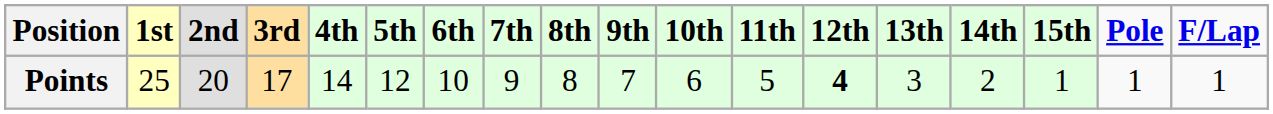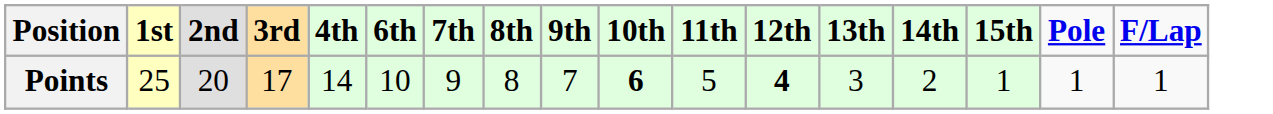- column: 5th | 12
Points | 10th: normal -> bold
